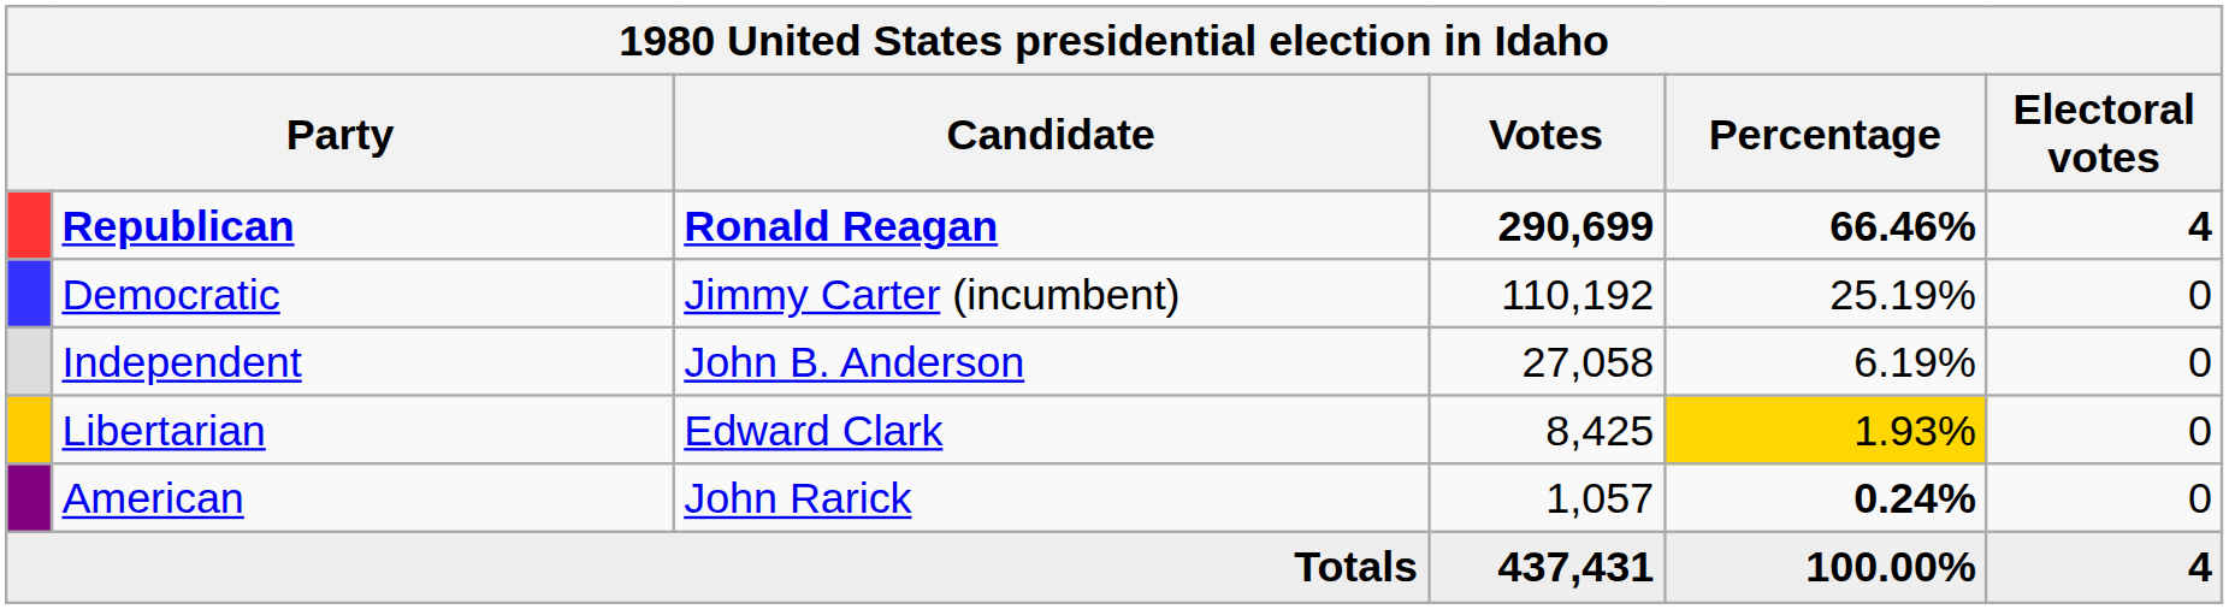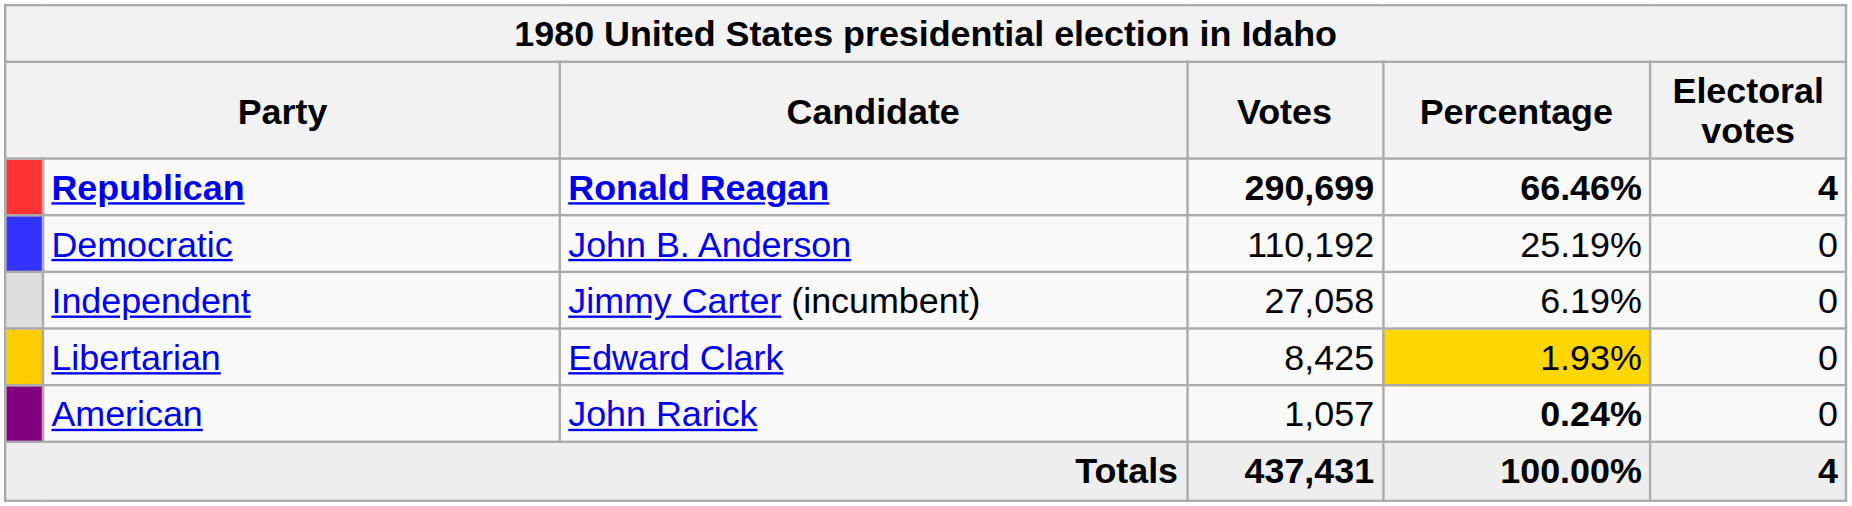Democratic | Candidate: Jimmy Carter (incumbent) -> John B. Anderson
Independent | Candidate: John B. Anderson -> Jimmy Carter (incumbent)
